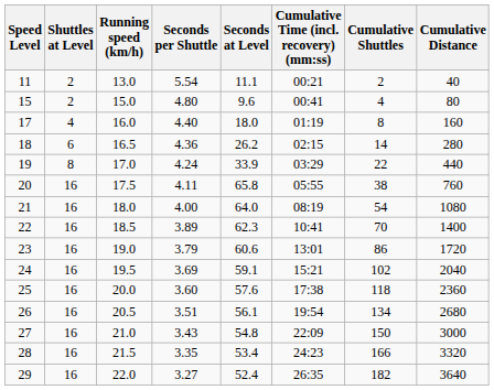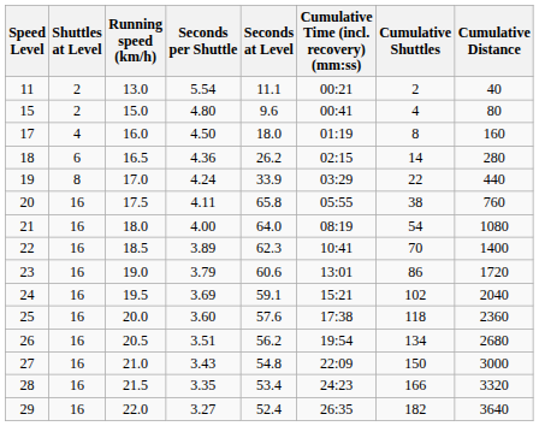17 | Seconds per Shuttle: 4.40 -> 4.50
26 | Seconds at Level: 56.1 -> 56.2
